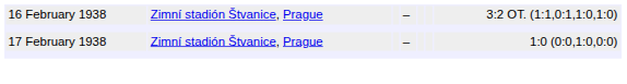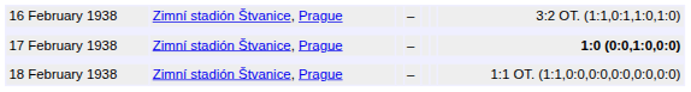17 February 1938 | column 7: normal -> bold
+ row: 18 February 1938 | Zimní stadión Štvanice, Prague | – | 1:1 OT. (1:1,0:0,0:0,0:0,0:0,0:0)
